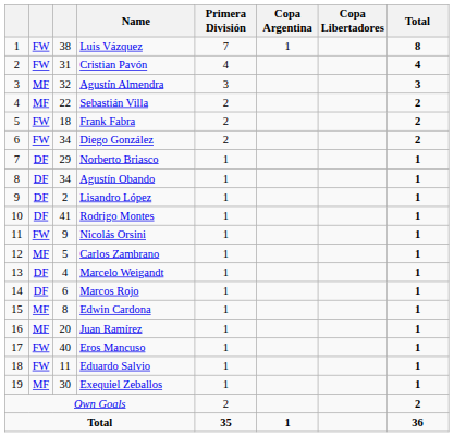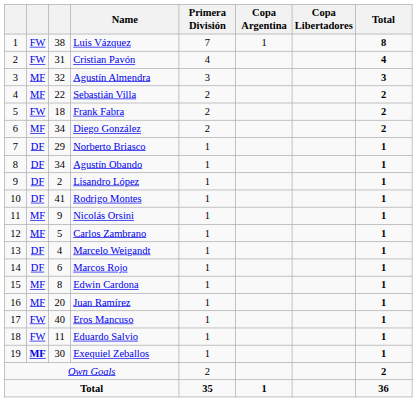Diego González | column 2: FW -> MF
Nicolás Orsini | column 2: FW -> MF
Exequiel Zeballos | column 2: normal -> bold
